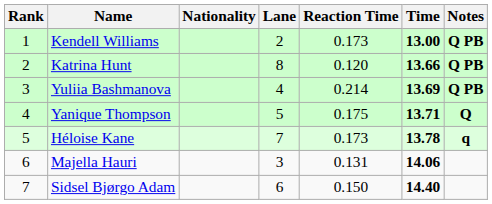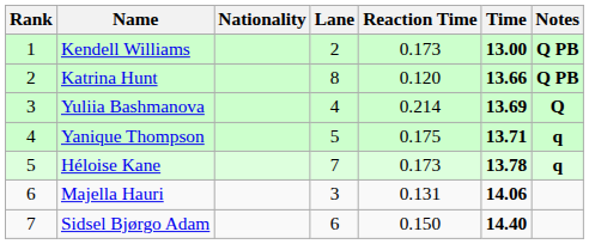Yuliia Bashmanova | Notes: Q PB -> Q
Yanique Thompson | Notes: Q -> q
